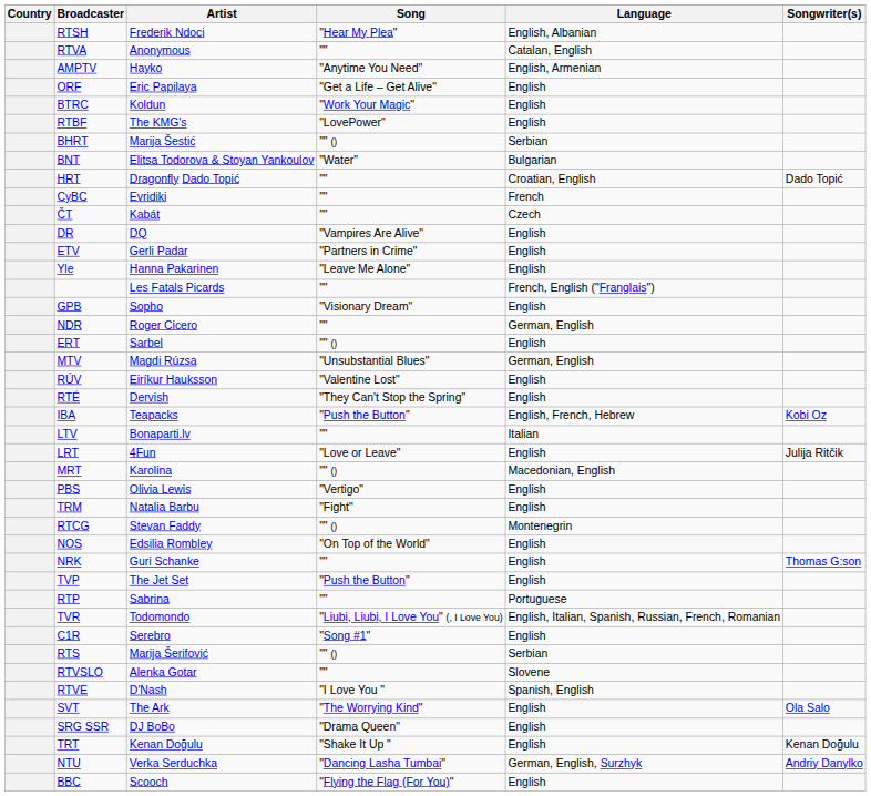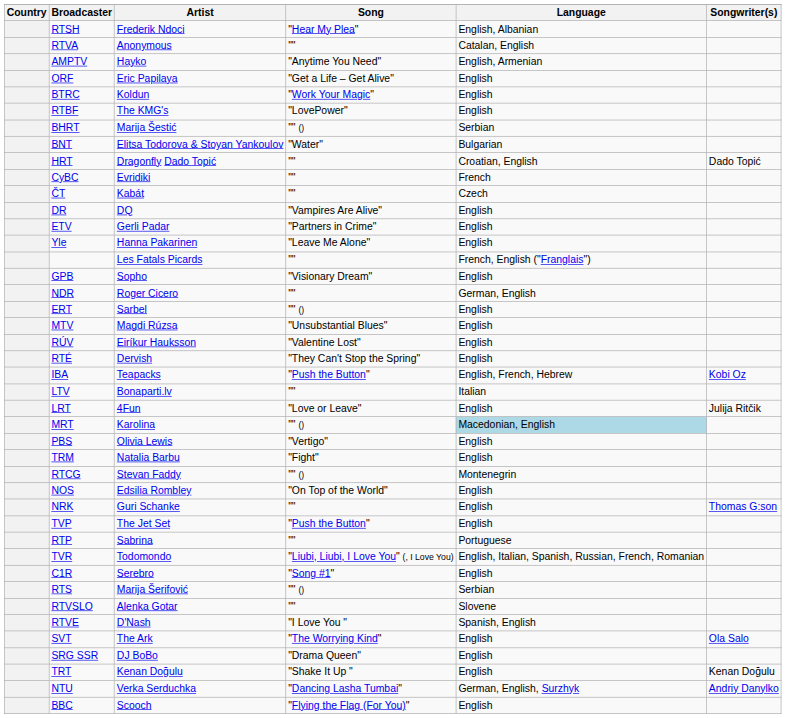MTV | Language: German, English -> English
MRT | Language: no background -> lightblue background
